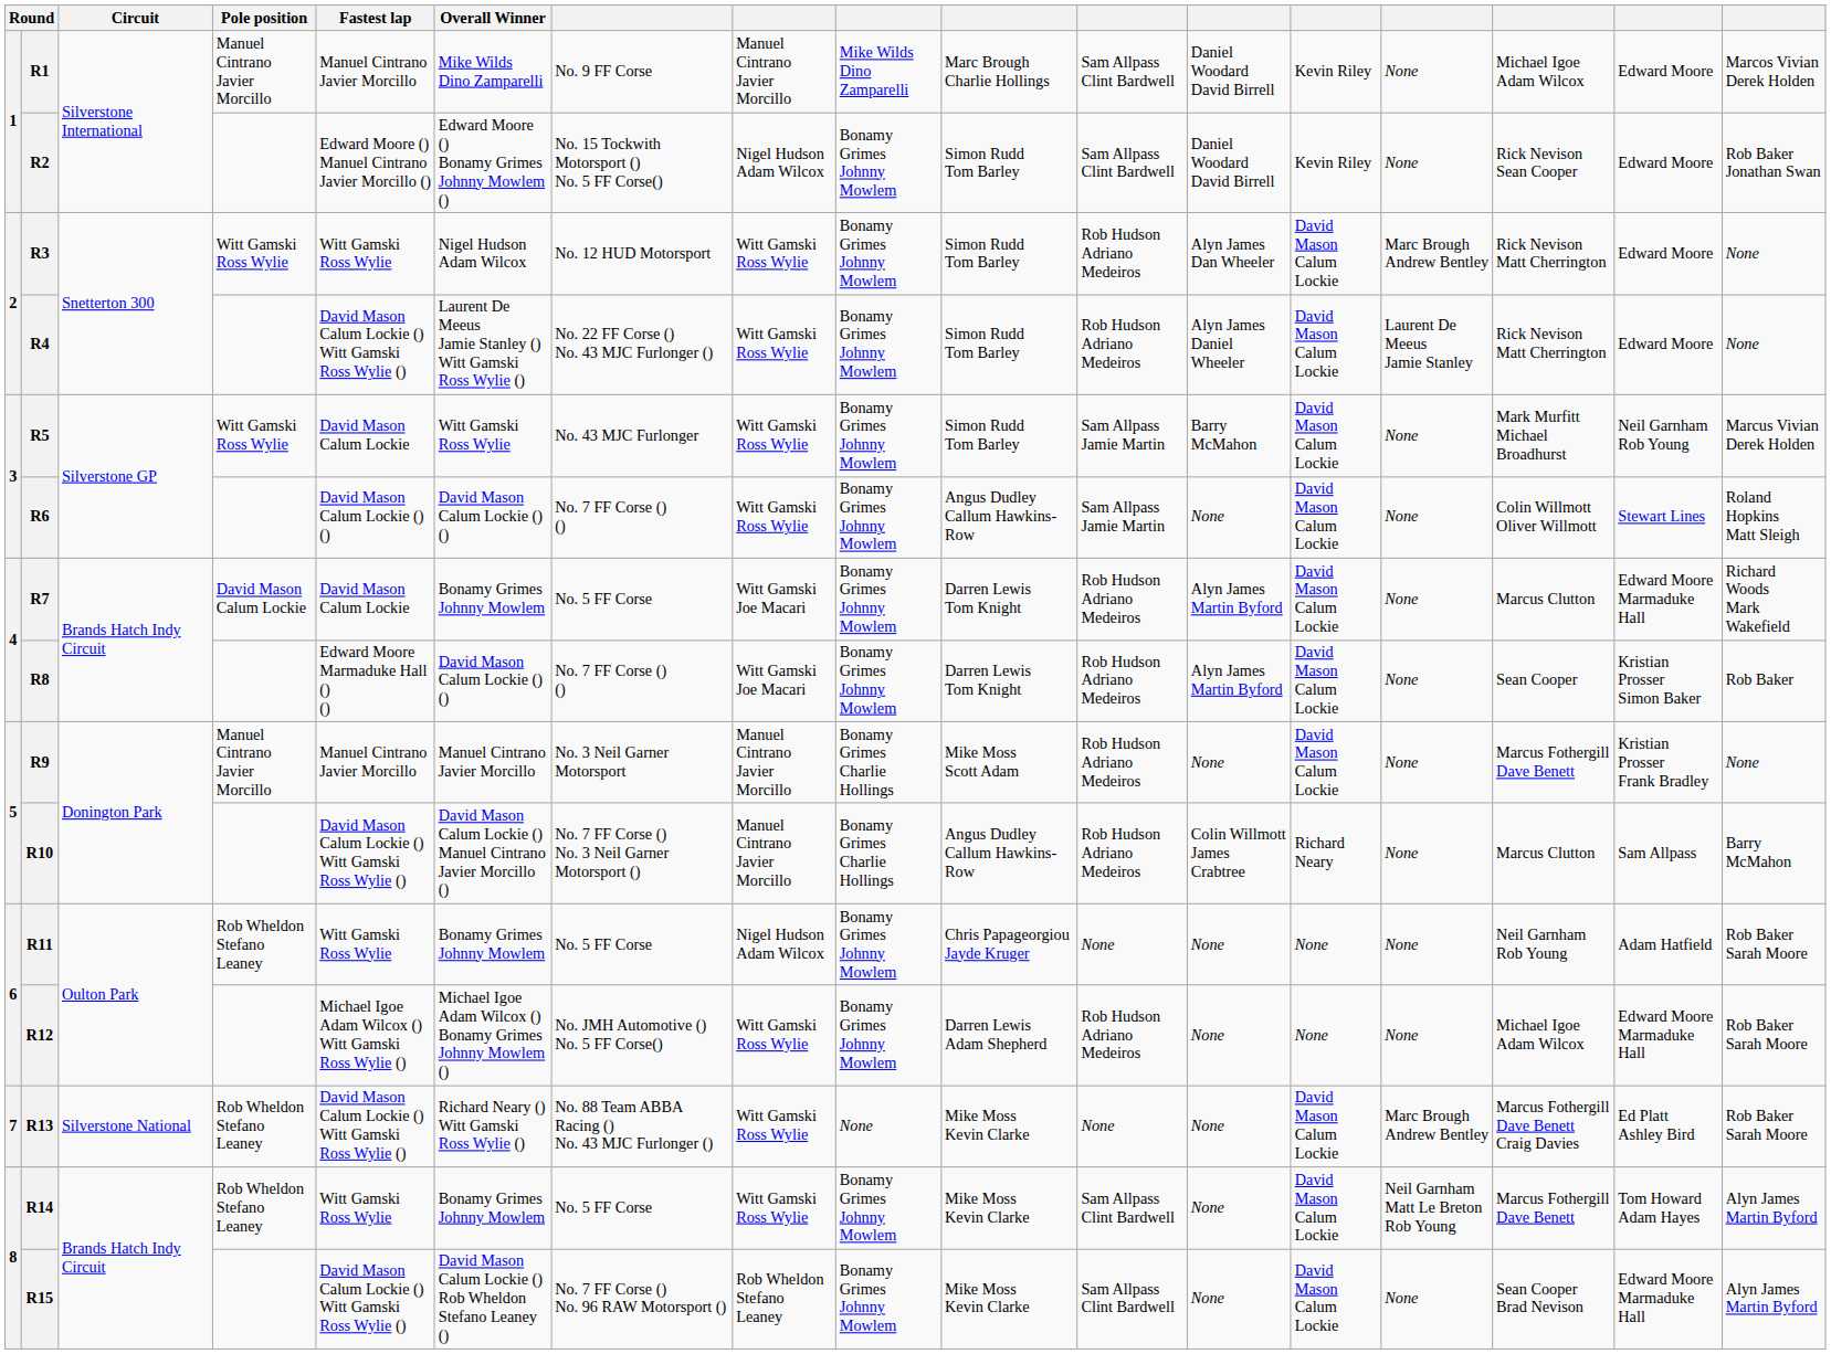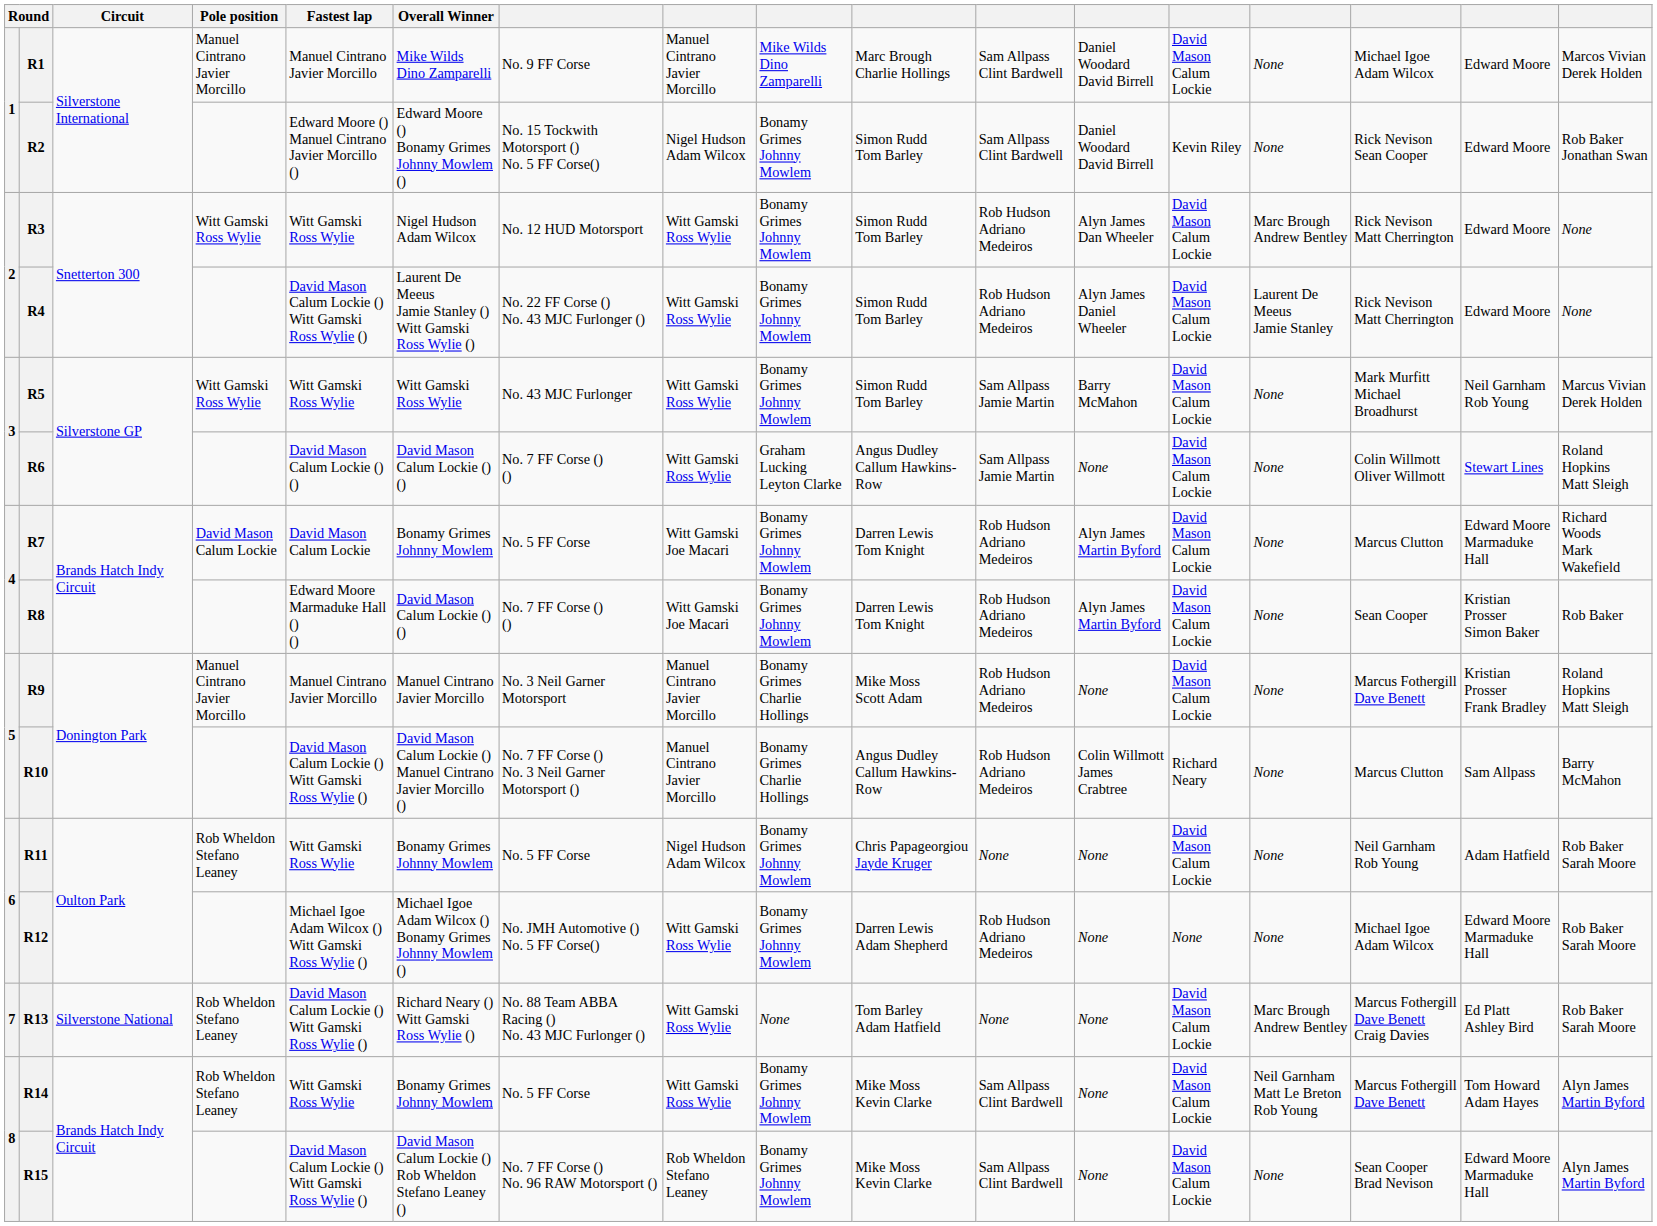R1 | column 13: Kevin Riley -> David Mason Calum Lockie
R5 | Fastest lap: David Mason Calum Lockie -> Witt Gamski Ross Wylie
R6 | column 9: Bonamy Grimes Johnny Mowlem -> Graham Lucking Leyton Clarke
R9 | column 17: None -> Roland Hopkins Matt Sleigh
R11 | column 13: None -> David Mason Calum Lockie
R13 | column 10: Mike Moss Kevin Clarke -> Tom Barley Adam Hatfield
